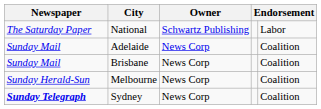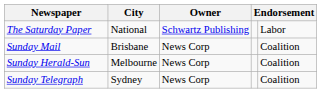- row: Sunday Mail | Adelaide | News Corp | Coalition
Sydney | Newspaper: bold -> normal
